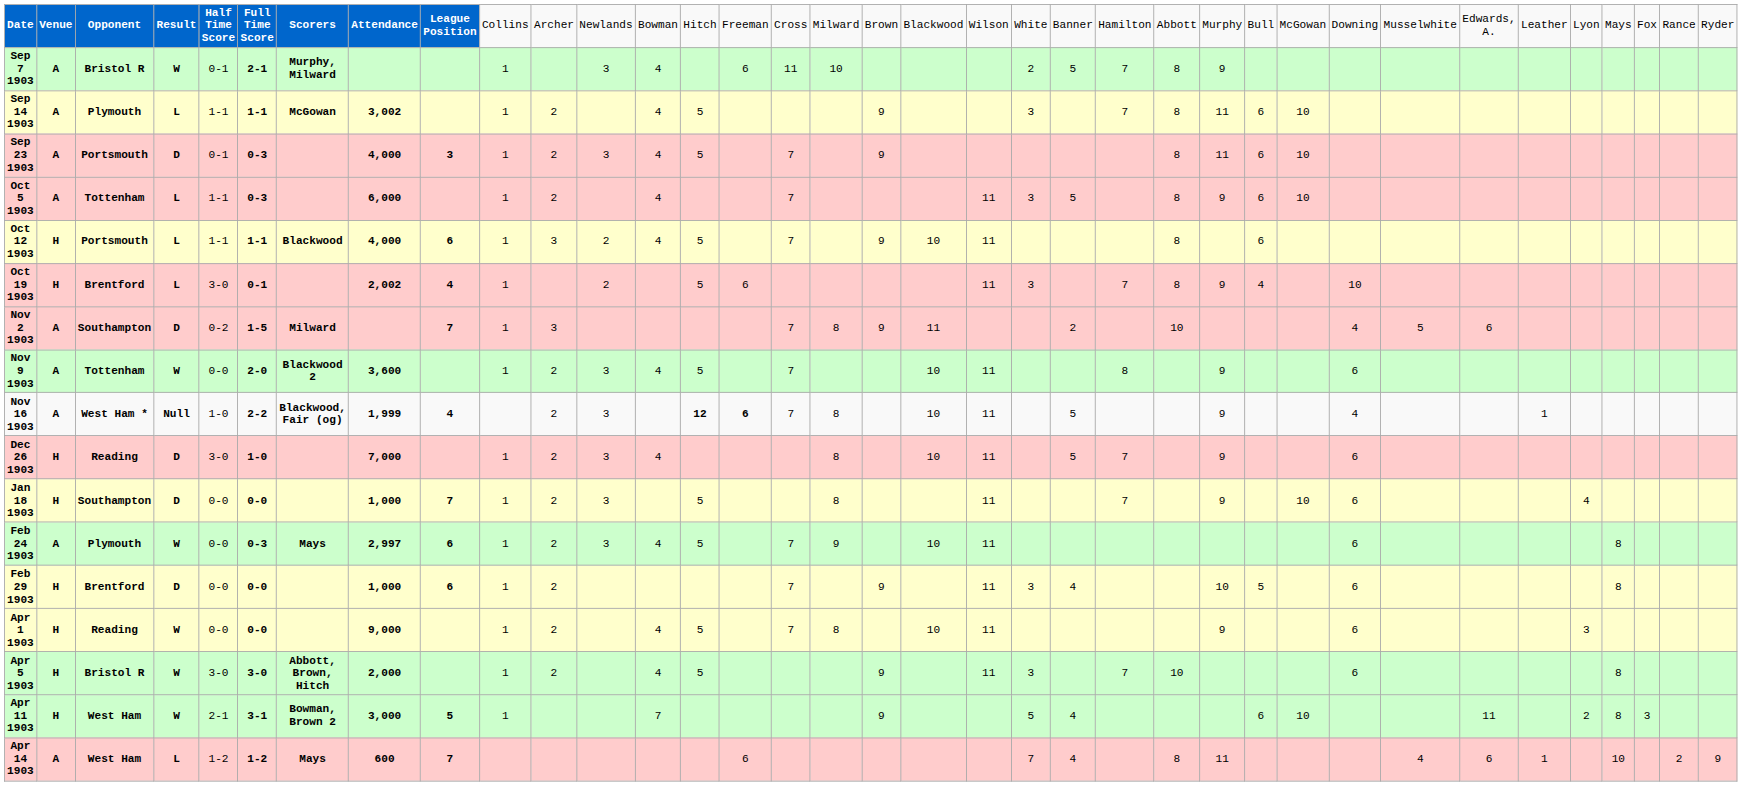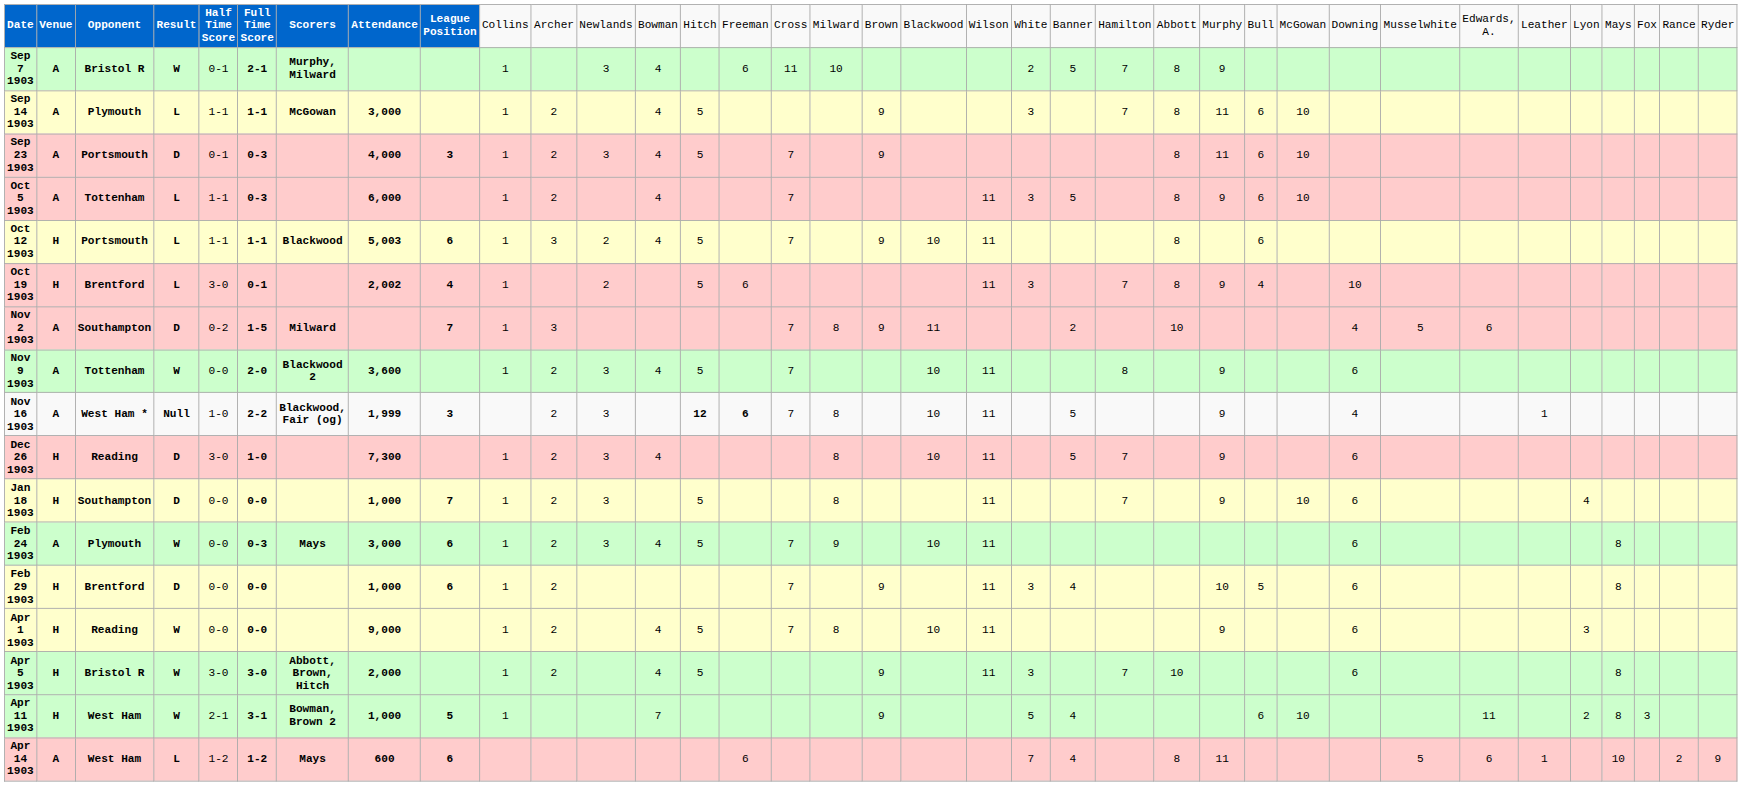Sep 14 1903 | column 8: 3,002 -> 3,000
Oct 12 1903 | column 8: 4,000 -> 5,003
Nov 16 1903 | column 9: 4 -> 3
Dec 26 1903 | column 8: 7,000 -> 7,300
Feb 24 1903 | column 8: 2,997 -> 3,000
Apr 11 1903 | column 8: 3,000 -> 1,000
Apr 14 1903 | column 9: 7 -> 6
Apr 14 1903 | column 29: 4 -> 5
